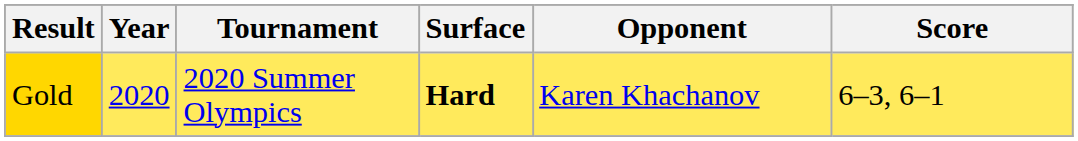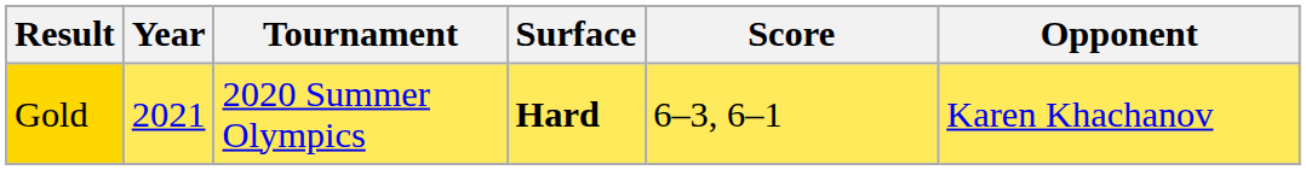columns swapped: Opponent <-> Score
Gold | Year: 2020 -> 2021
